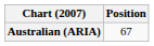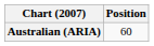Australian (ARIA) | Position: 67 -> 60
